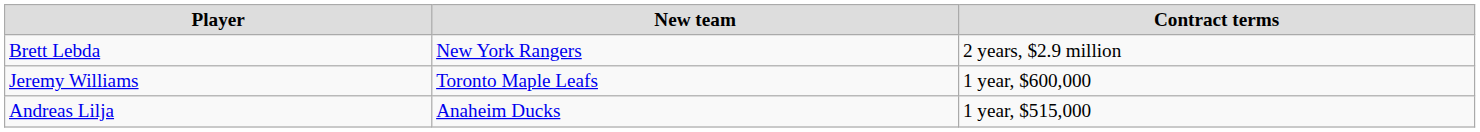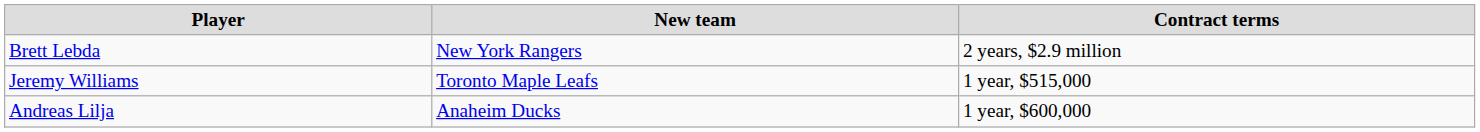Jeremy Williams | Contract terms: 1 year, $600,000 -> 1 year, $515,000
Andreas Lilja | Contract terms: 1 year, $515,000 -> 1 year, $600,000
